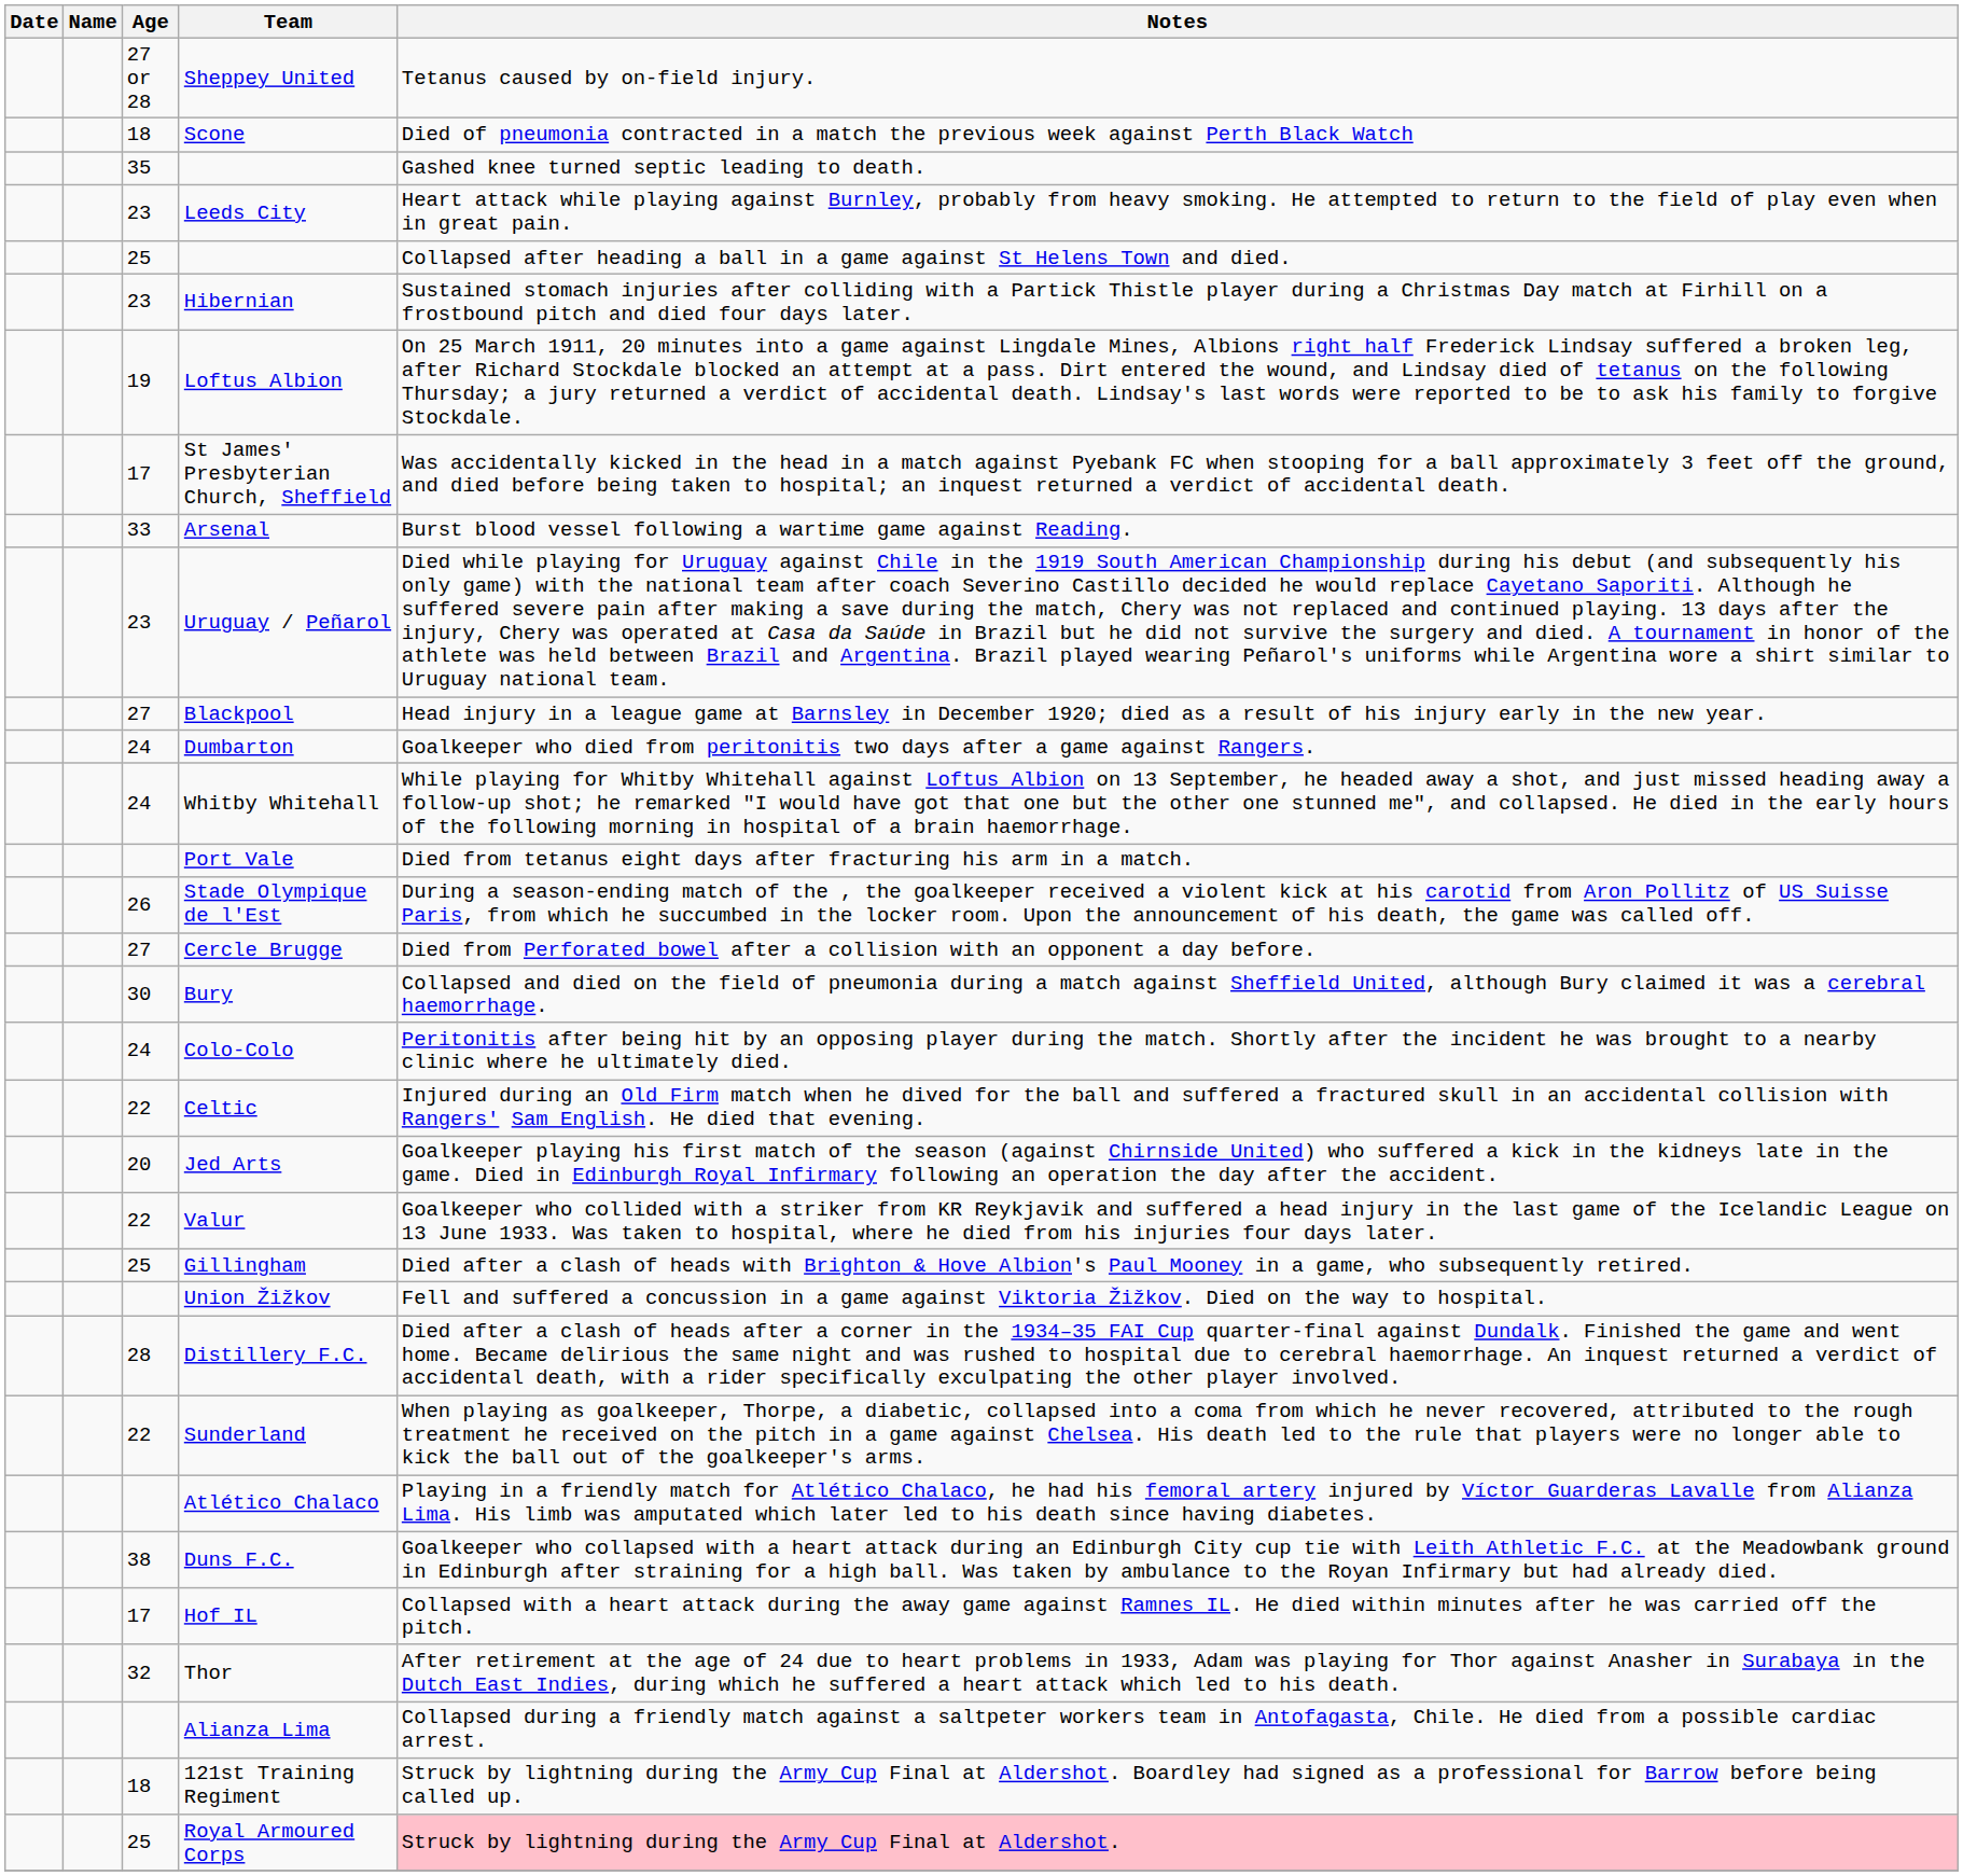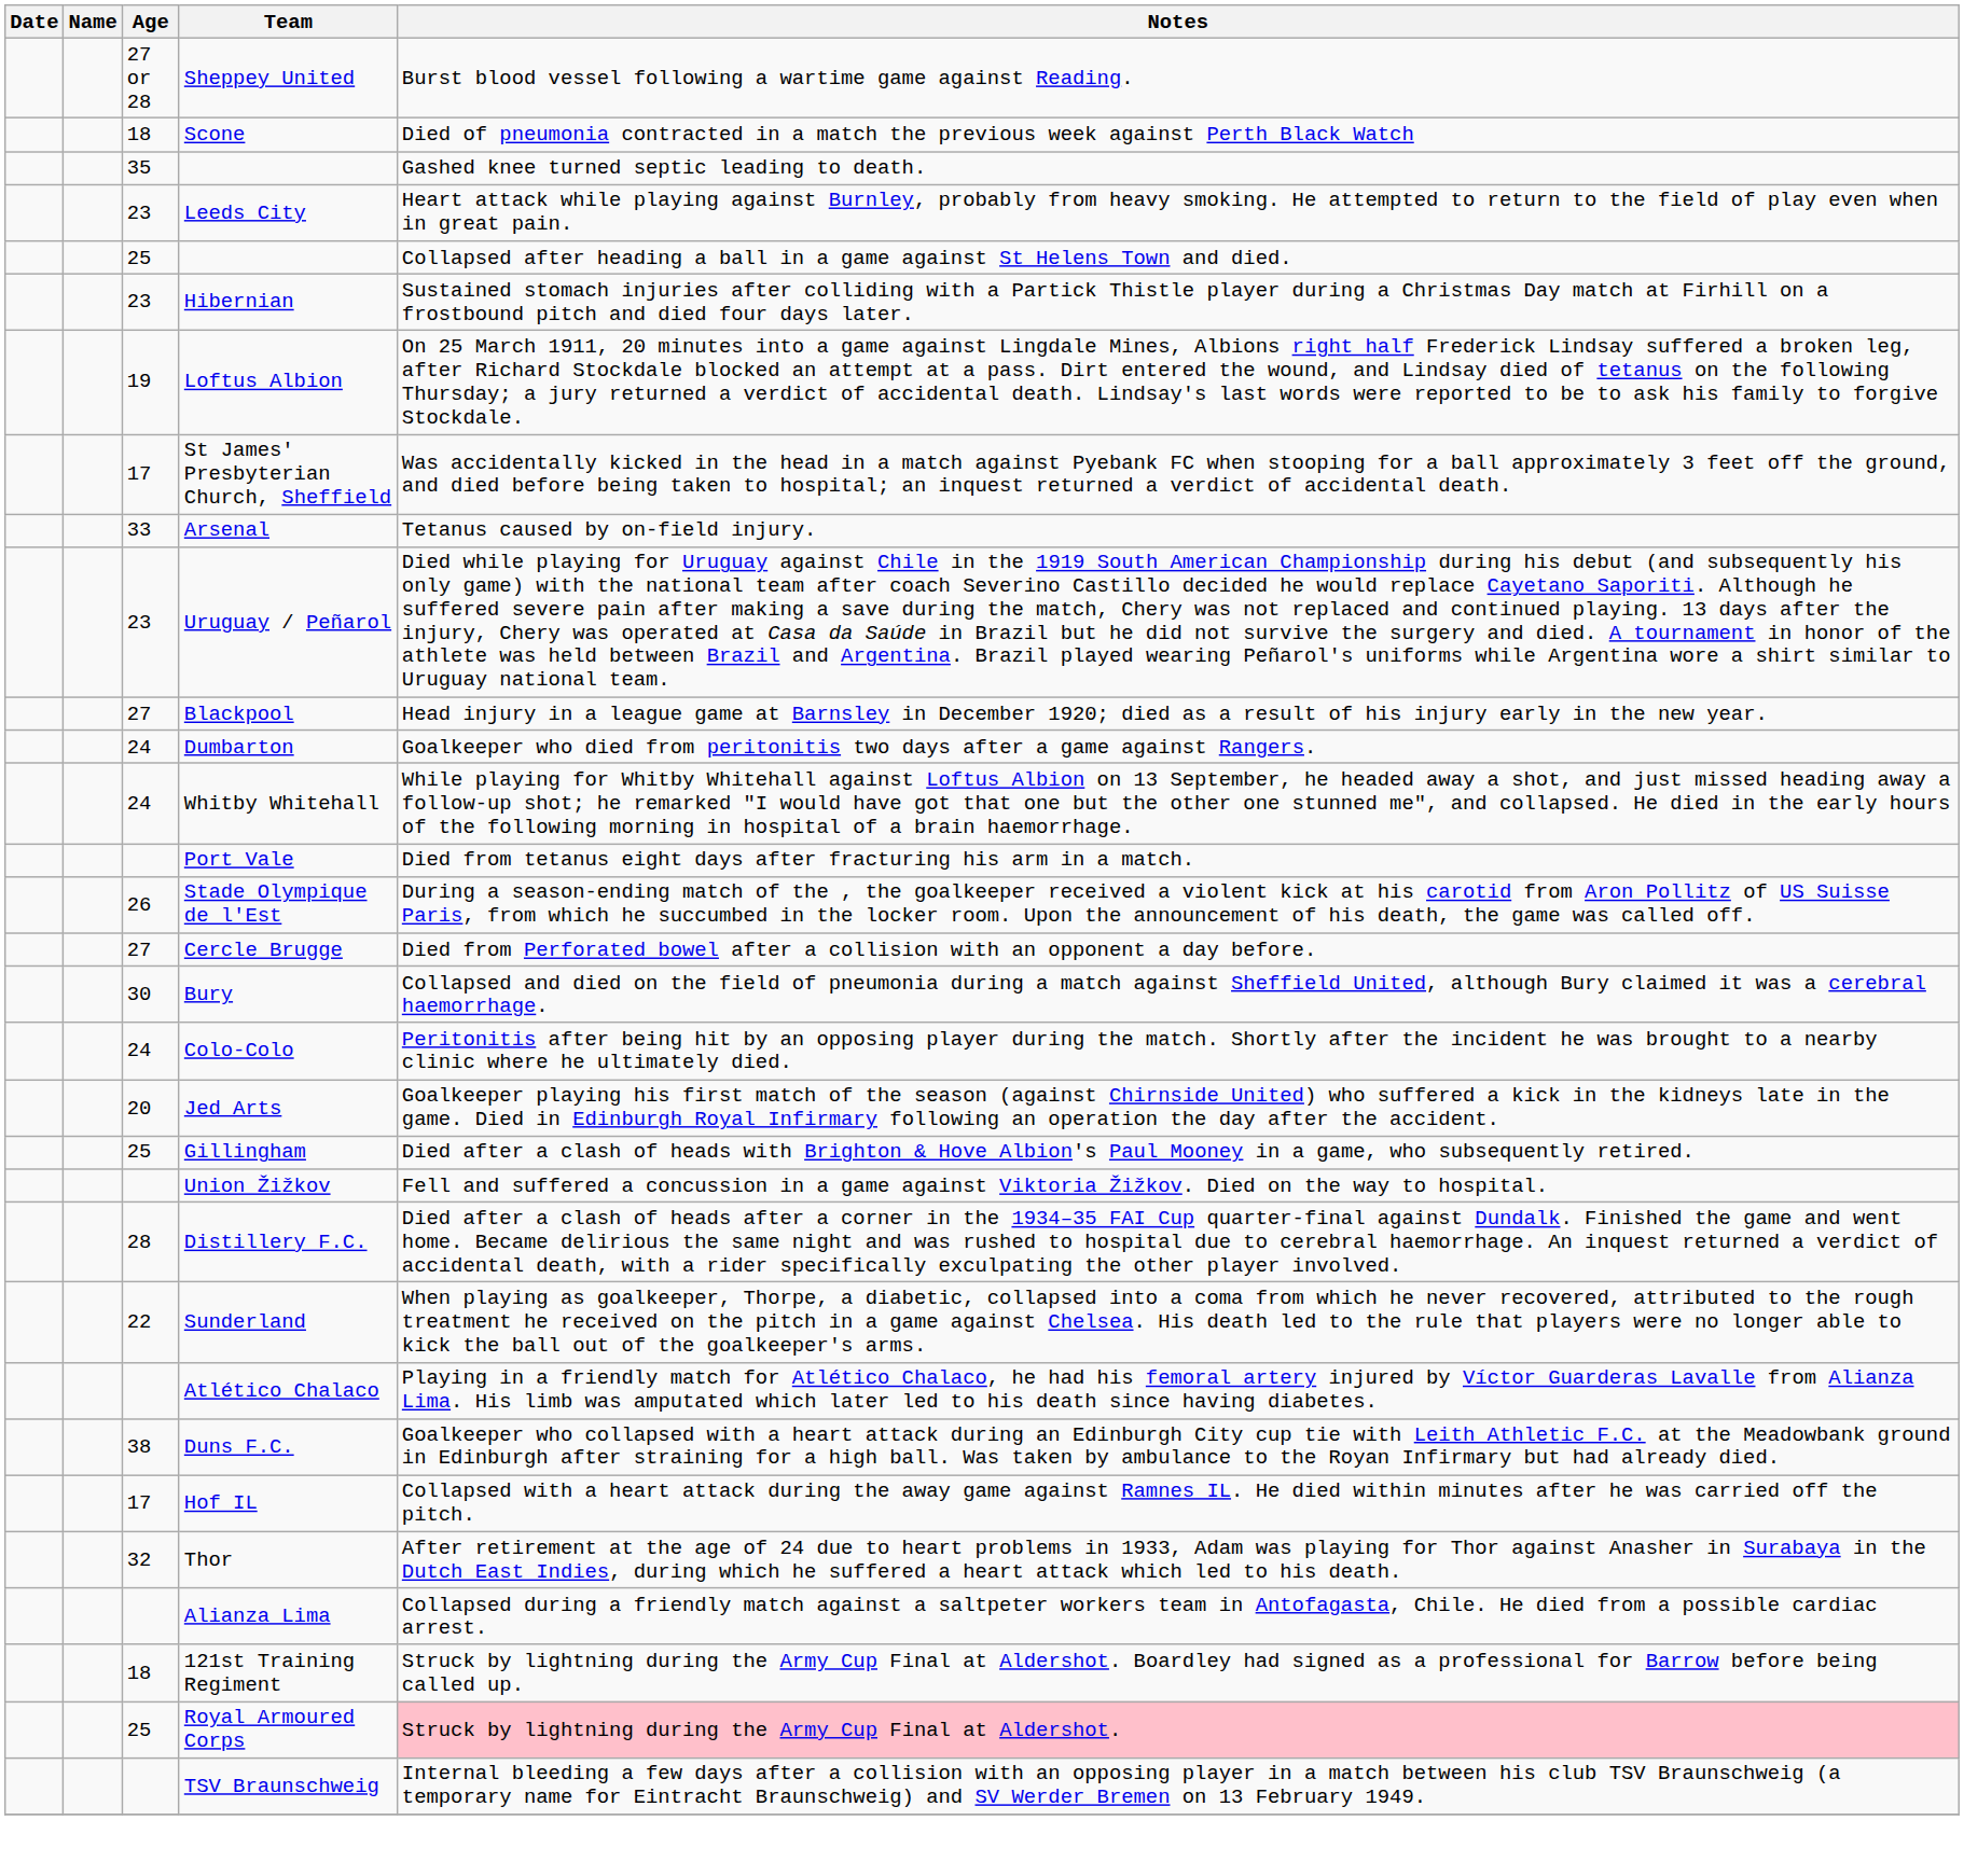Sheppey United | Notes: Tetanus caused by on-field injury. -> Burst blood vessel following a wartime game against Reading.
Arsenal | Notes: Burst blood vessel following a wartime game against Reading. -> Tetanus caused by on-field injury.
- row: 22 | Celtic | Injured during an Old Firm match when he dived for the ball and suffered a fractured skull in an accidental collision with Rangers' Sam English. He died that evening.
- row: 22 | Valur | Goalkeeper who collided with a striker from KR Reykjavik and suffered a head injury in the last game of the Icelandic League on 13 June 1933. Was taken to hospital, where he died from his injuries four days later.
+ row: TSV Braunschweig | Internal bleeding a few days after a collision with an opposing player in a match between his club TSV Braunschweig (a temporary name for Eintracht Braunschweig) and SV Werder Bremen on 13 February 1949.
